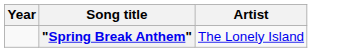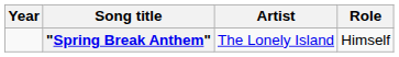+ column: Role | Himself
